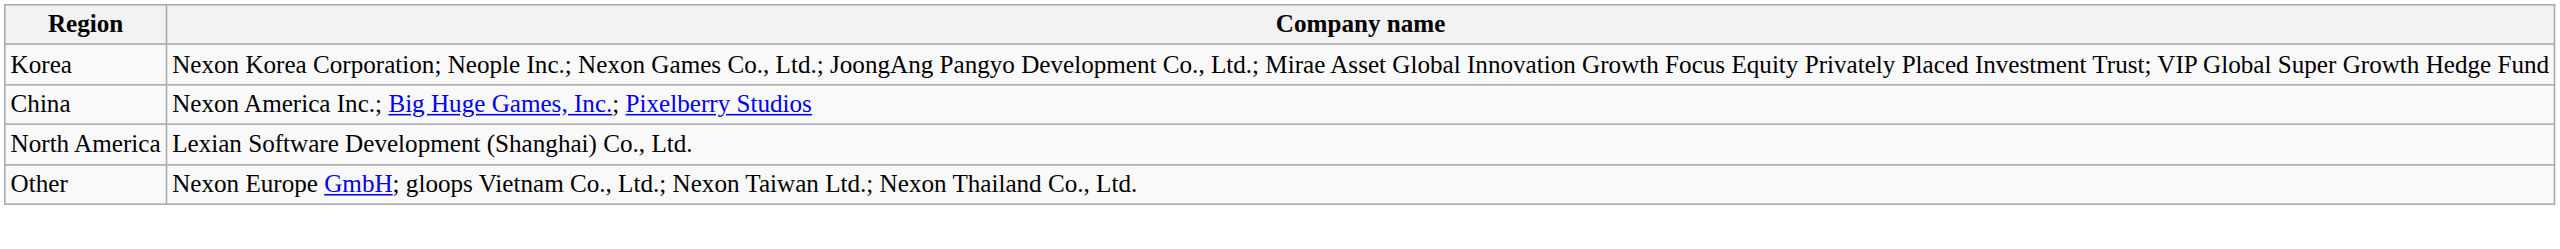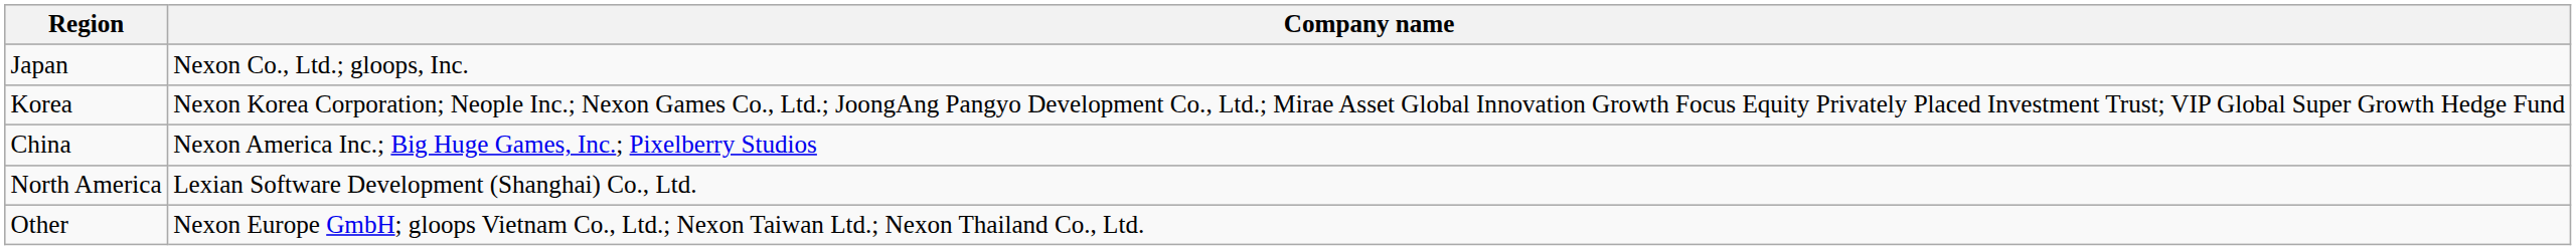+ row: Japan | Nexon Co., Ltd.; gloops, Inc.
